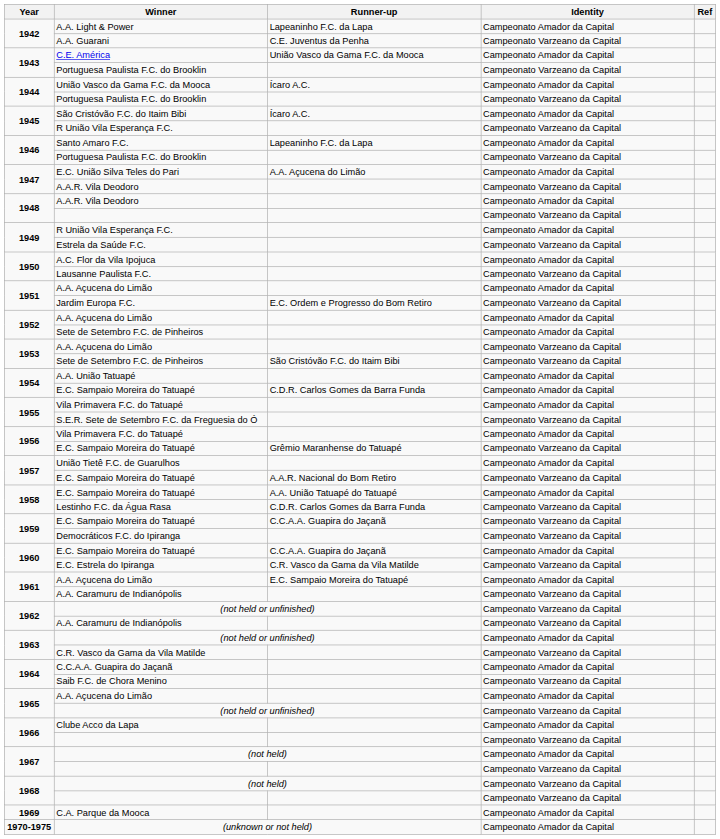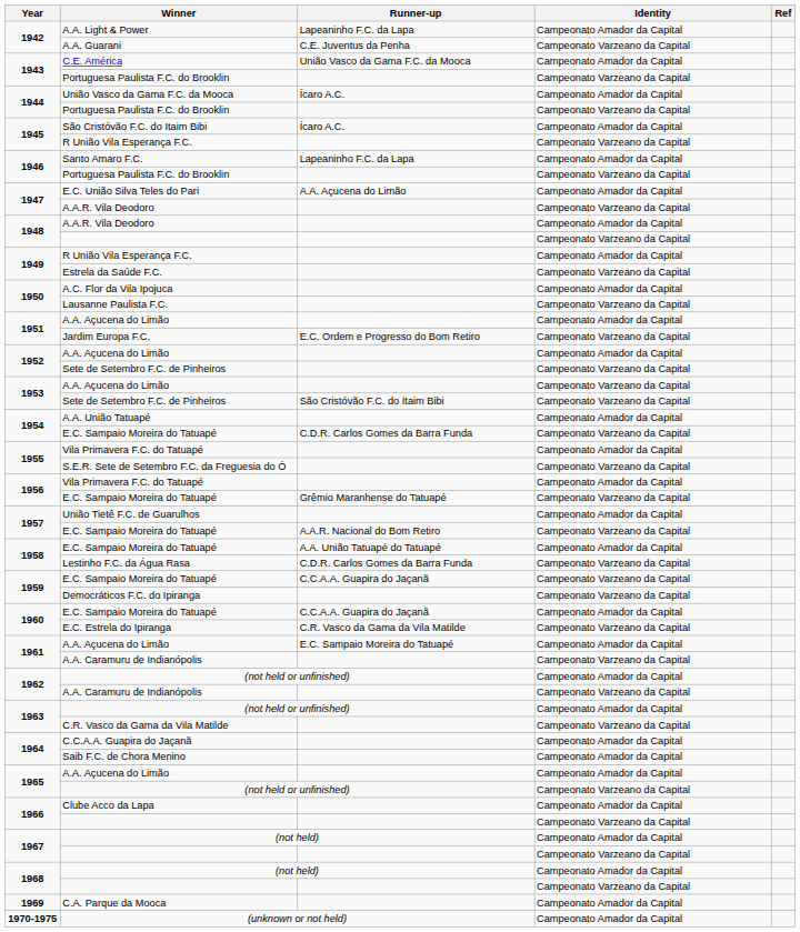1952 / Sete de Setembro F.C. de Pinheiros | Identity: Campeonato Amador da Capital -> Campeonato Varzeano da Capital
1954 / E.C. Sampaio Moreira do Tatuapé | Identity: Campeonato Amador da Capital -> Campeonato Varzeano da Capital
1962 / (not held or unfinished) | Identity: Campeonato Varzeano da Capital -> Campeonato Amador da Capital
Saib F.C. de Chora Menino | Identity: Campeonato Varzeano da Capital -> Campeonato Amador da Capital
1968 / (not held) | Identity: Campeonato Varzeano da Capital -> Campeonato Amador da Capital
